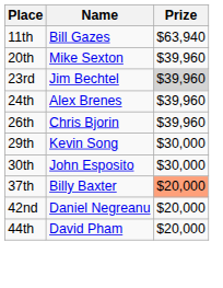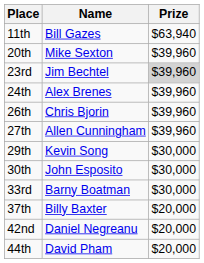+ row: 27th | Allen Cunningham | $39,960
+ row: 33rd | Barny Boatman | $30,000
37th | Prize: lightsalmon background -> no background
